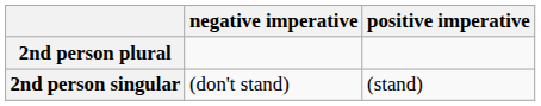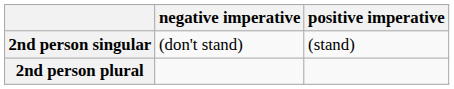rows swapped: 2nd person singular <-> 2nd person plural
